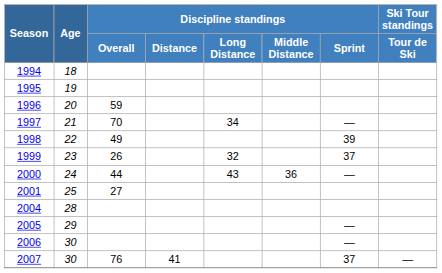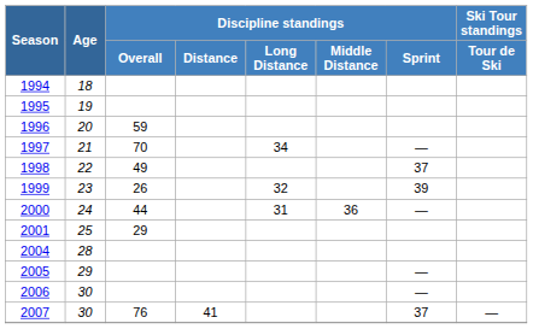1998 | Discipline standings / Sprint: 39 -> 37
1999 | Discipline standings / Sprint: 37 -> 39
2000 | Discipline standings / Long Distance: 43 -> 31
2001 | Discipline standings / Overall: 27 -> 29
